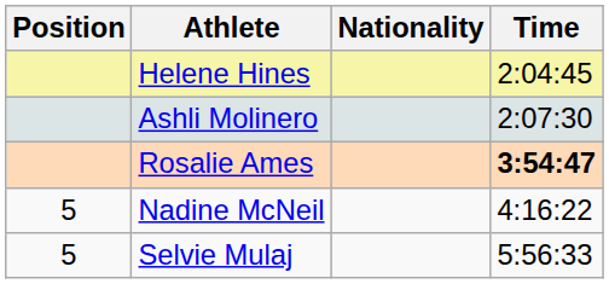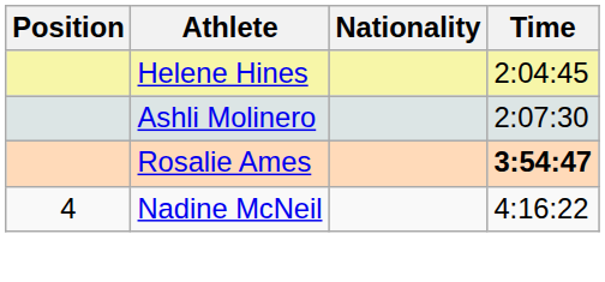Nadine McNeil | Position: 5 -> 4
- row: 5 | Selvie Mulaj | 5:56:33
